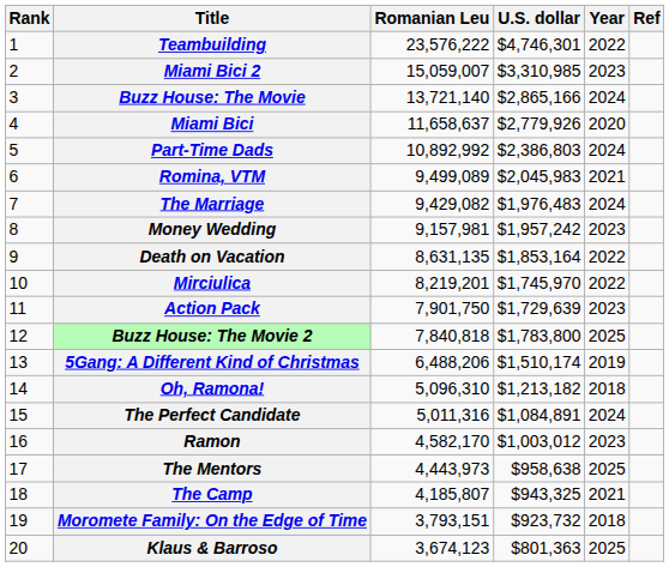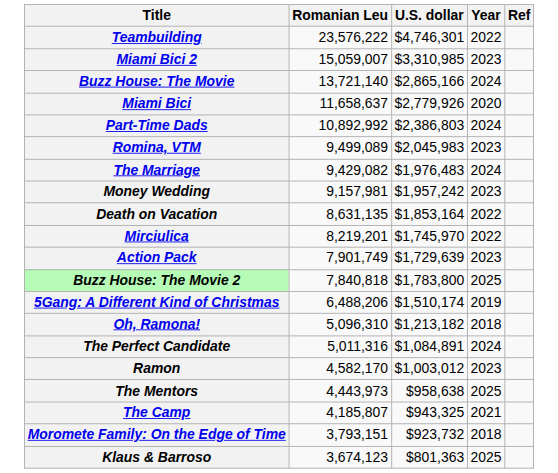- column: Rank | 1 | 2 | 3 | 4 | 5 | 6 | 7 | 8 | 9 | 10 | 11 | 12 | 13 | 14 | 15 | 16 | 17 | 18 | 19 | 20
Romina, VTM | Year: 2021 -> 2023
Action Pack | Romanian Leu: 7,901,750 -> 7,901,749
